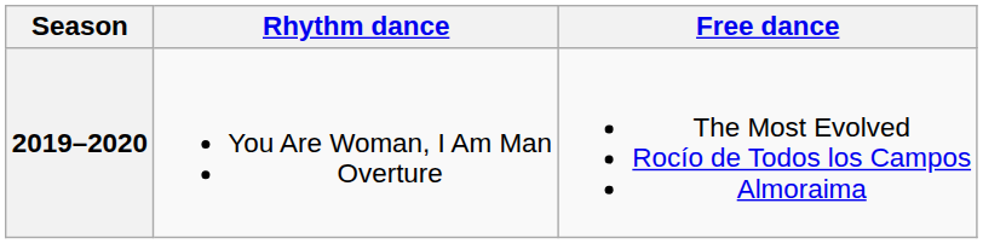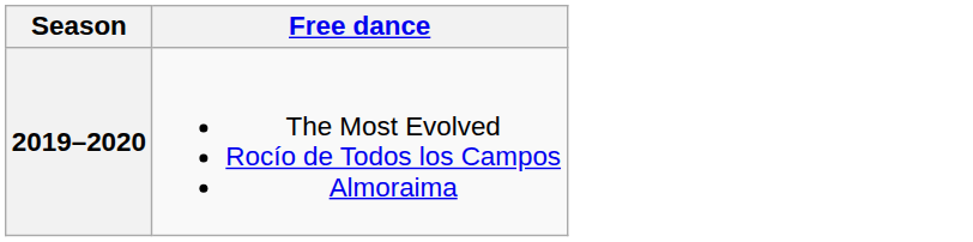- column: Rhythm dance | You Are Woman, I Am Man Overture
